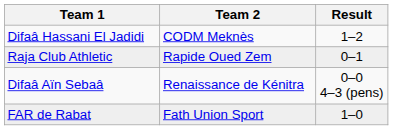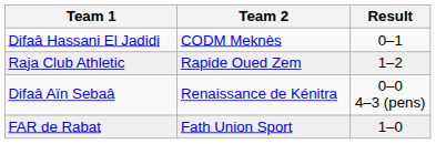Difaâ Hassani El Jadidi | Result: 1–2 -> 0–1
Raja Club Athletic | Result: 0–1 -> 1–2
